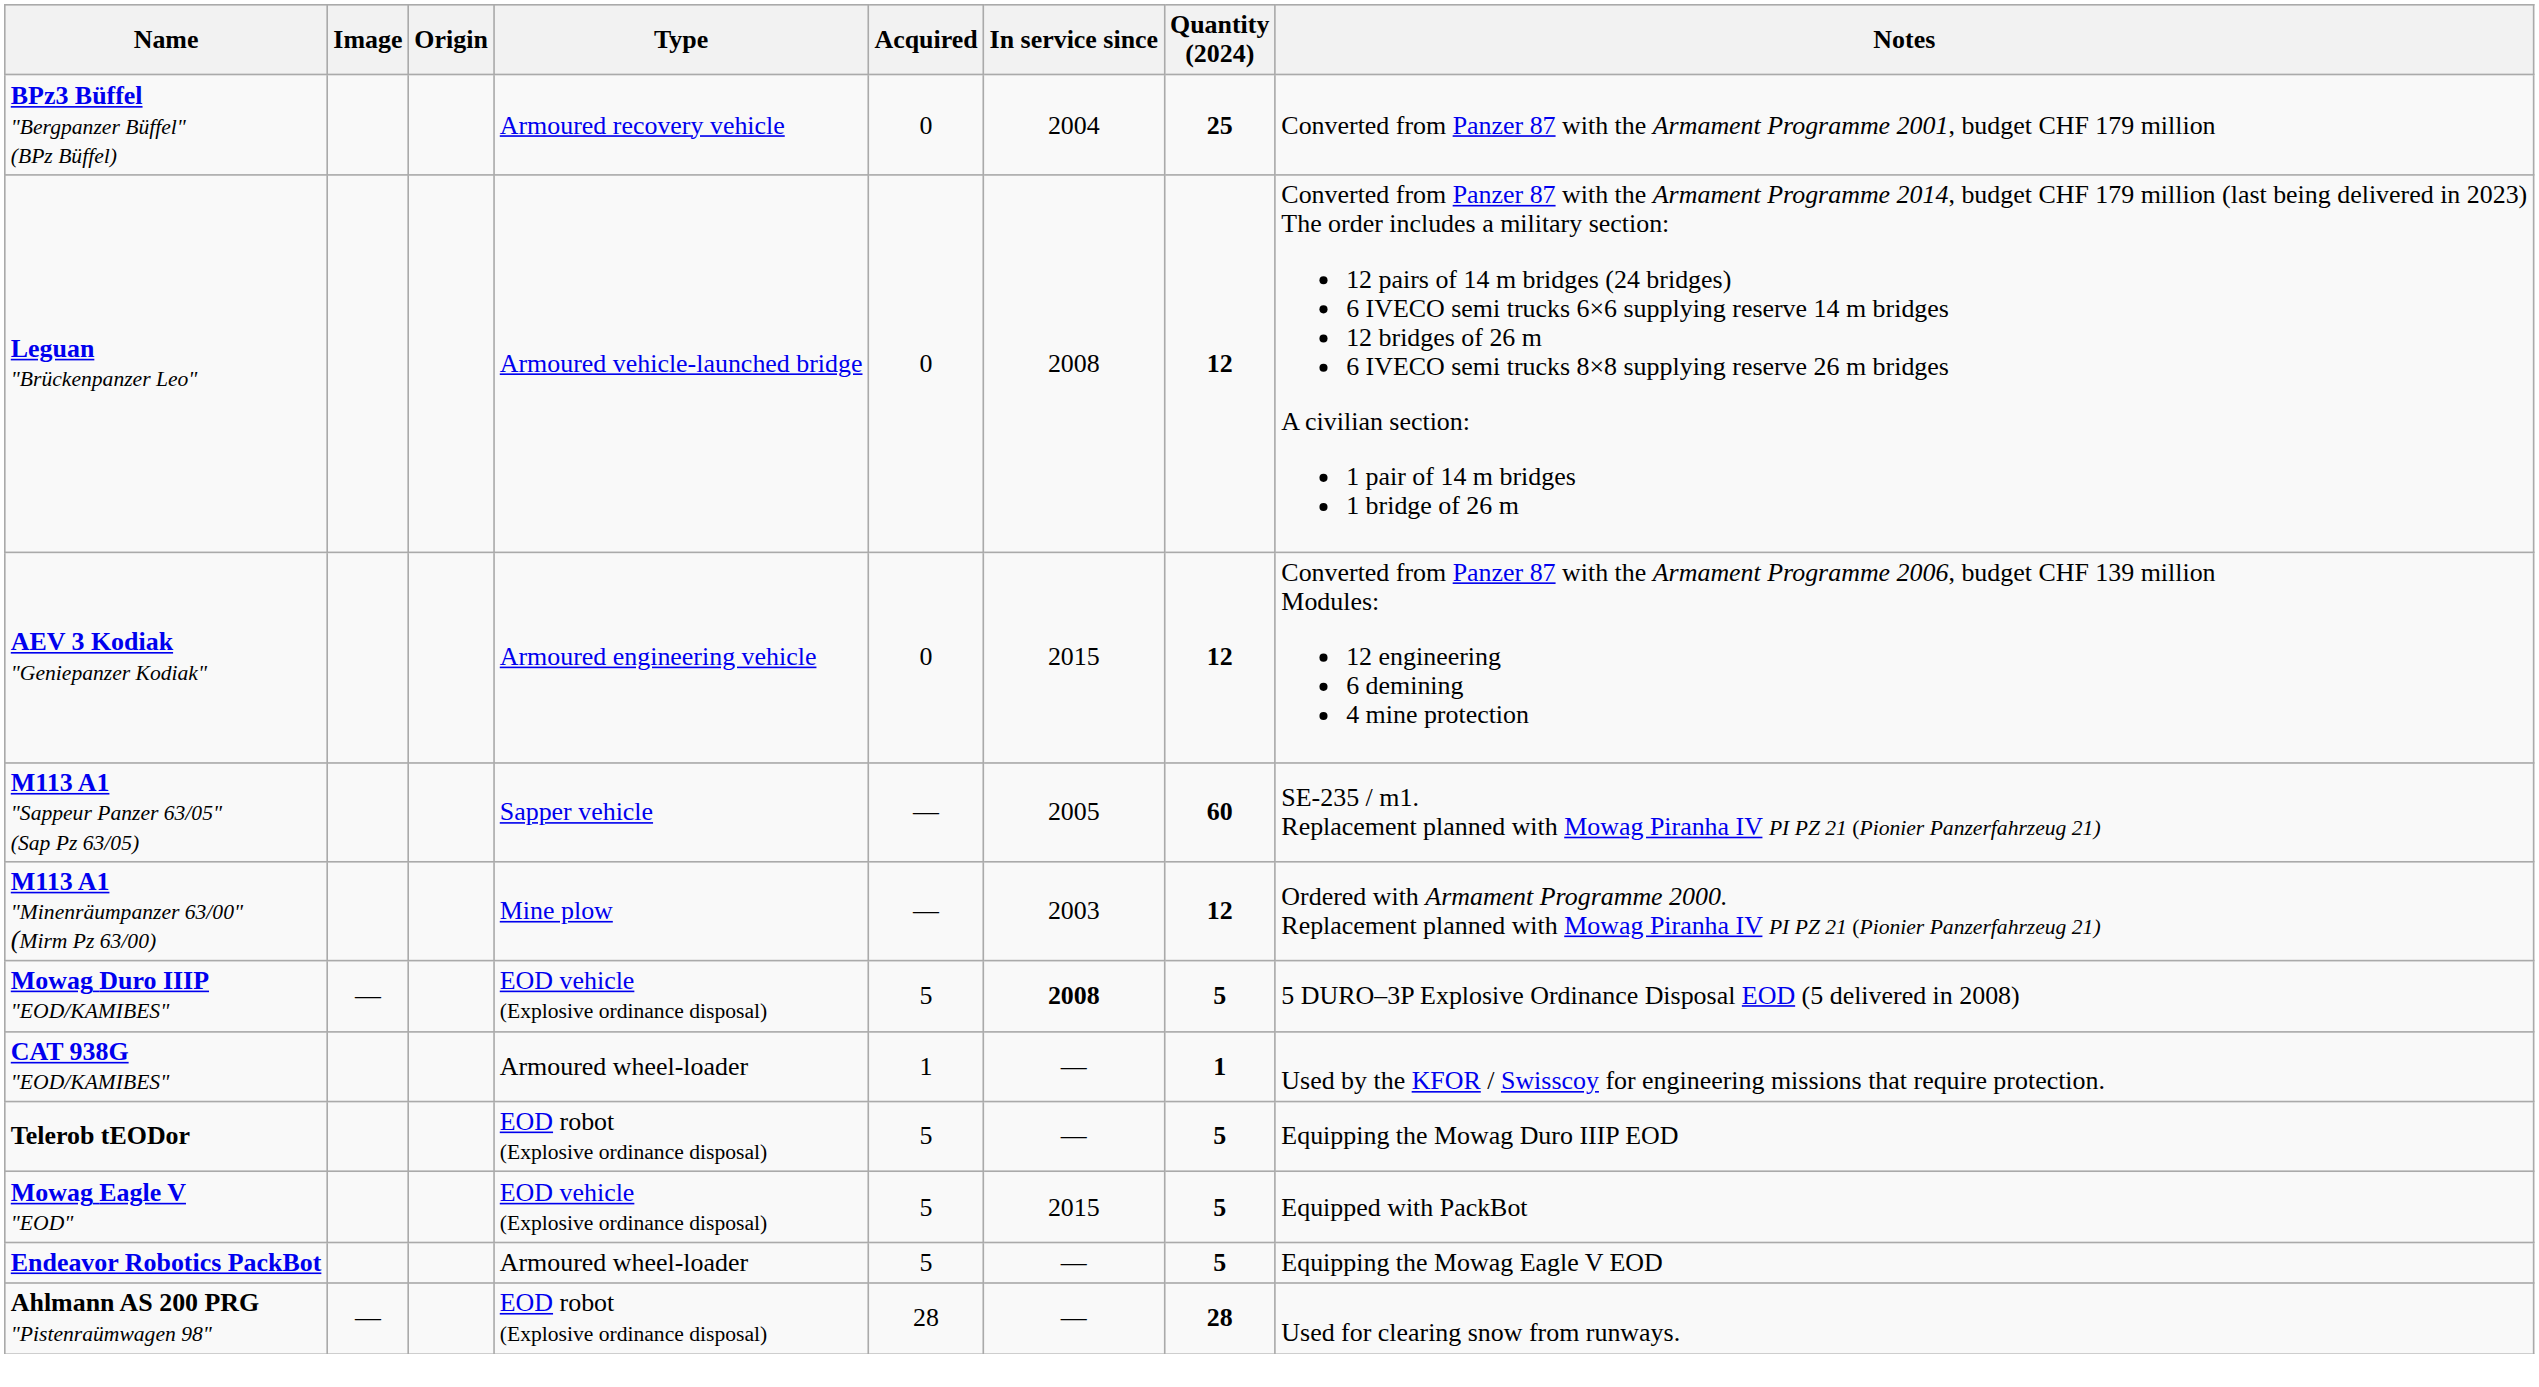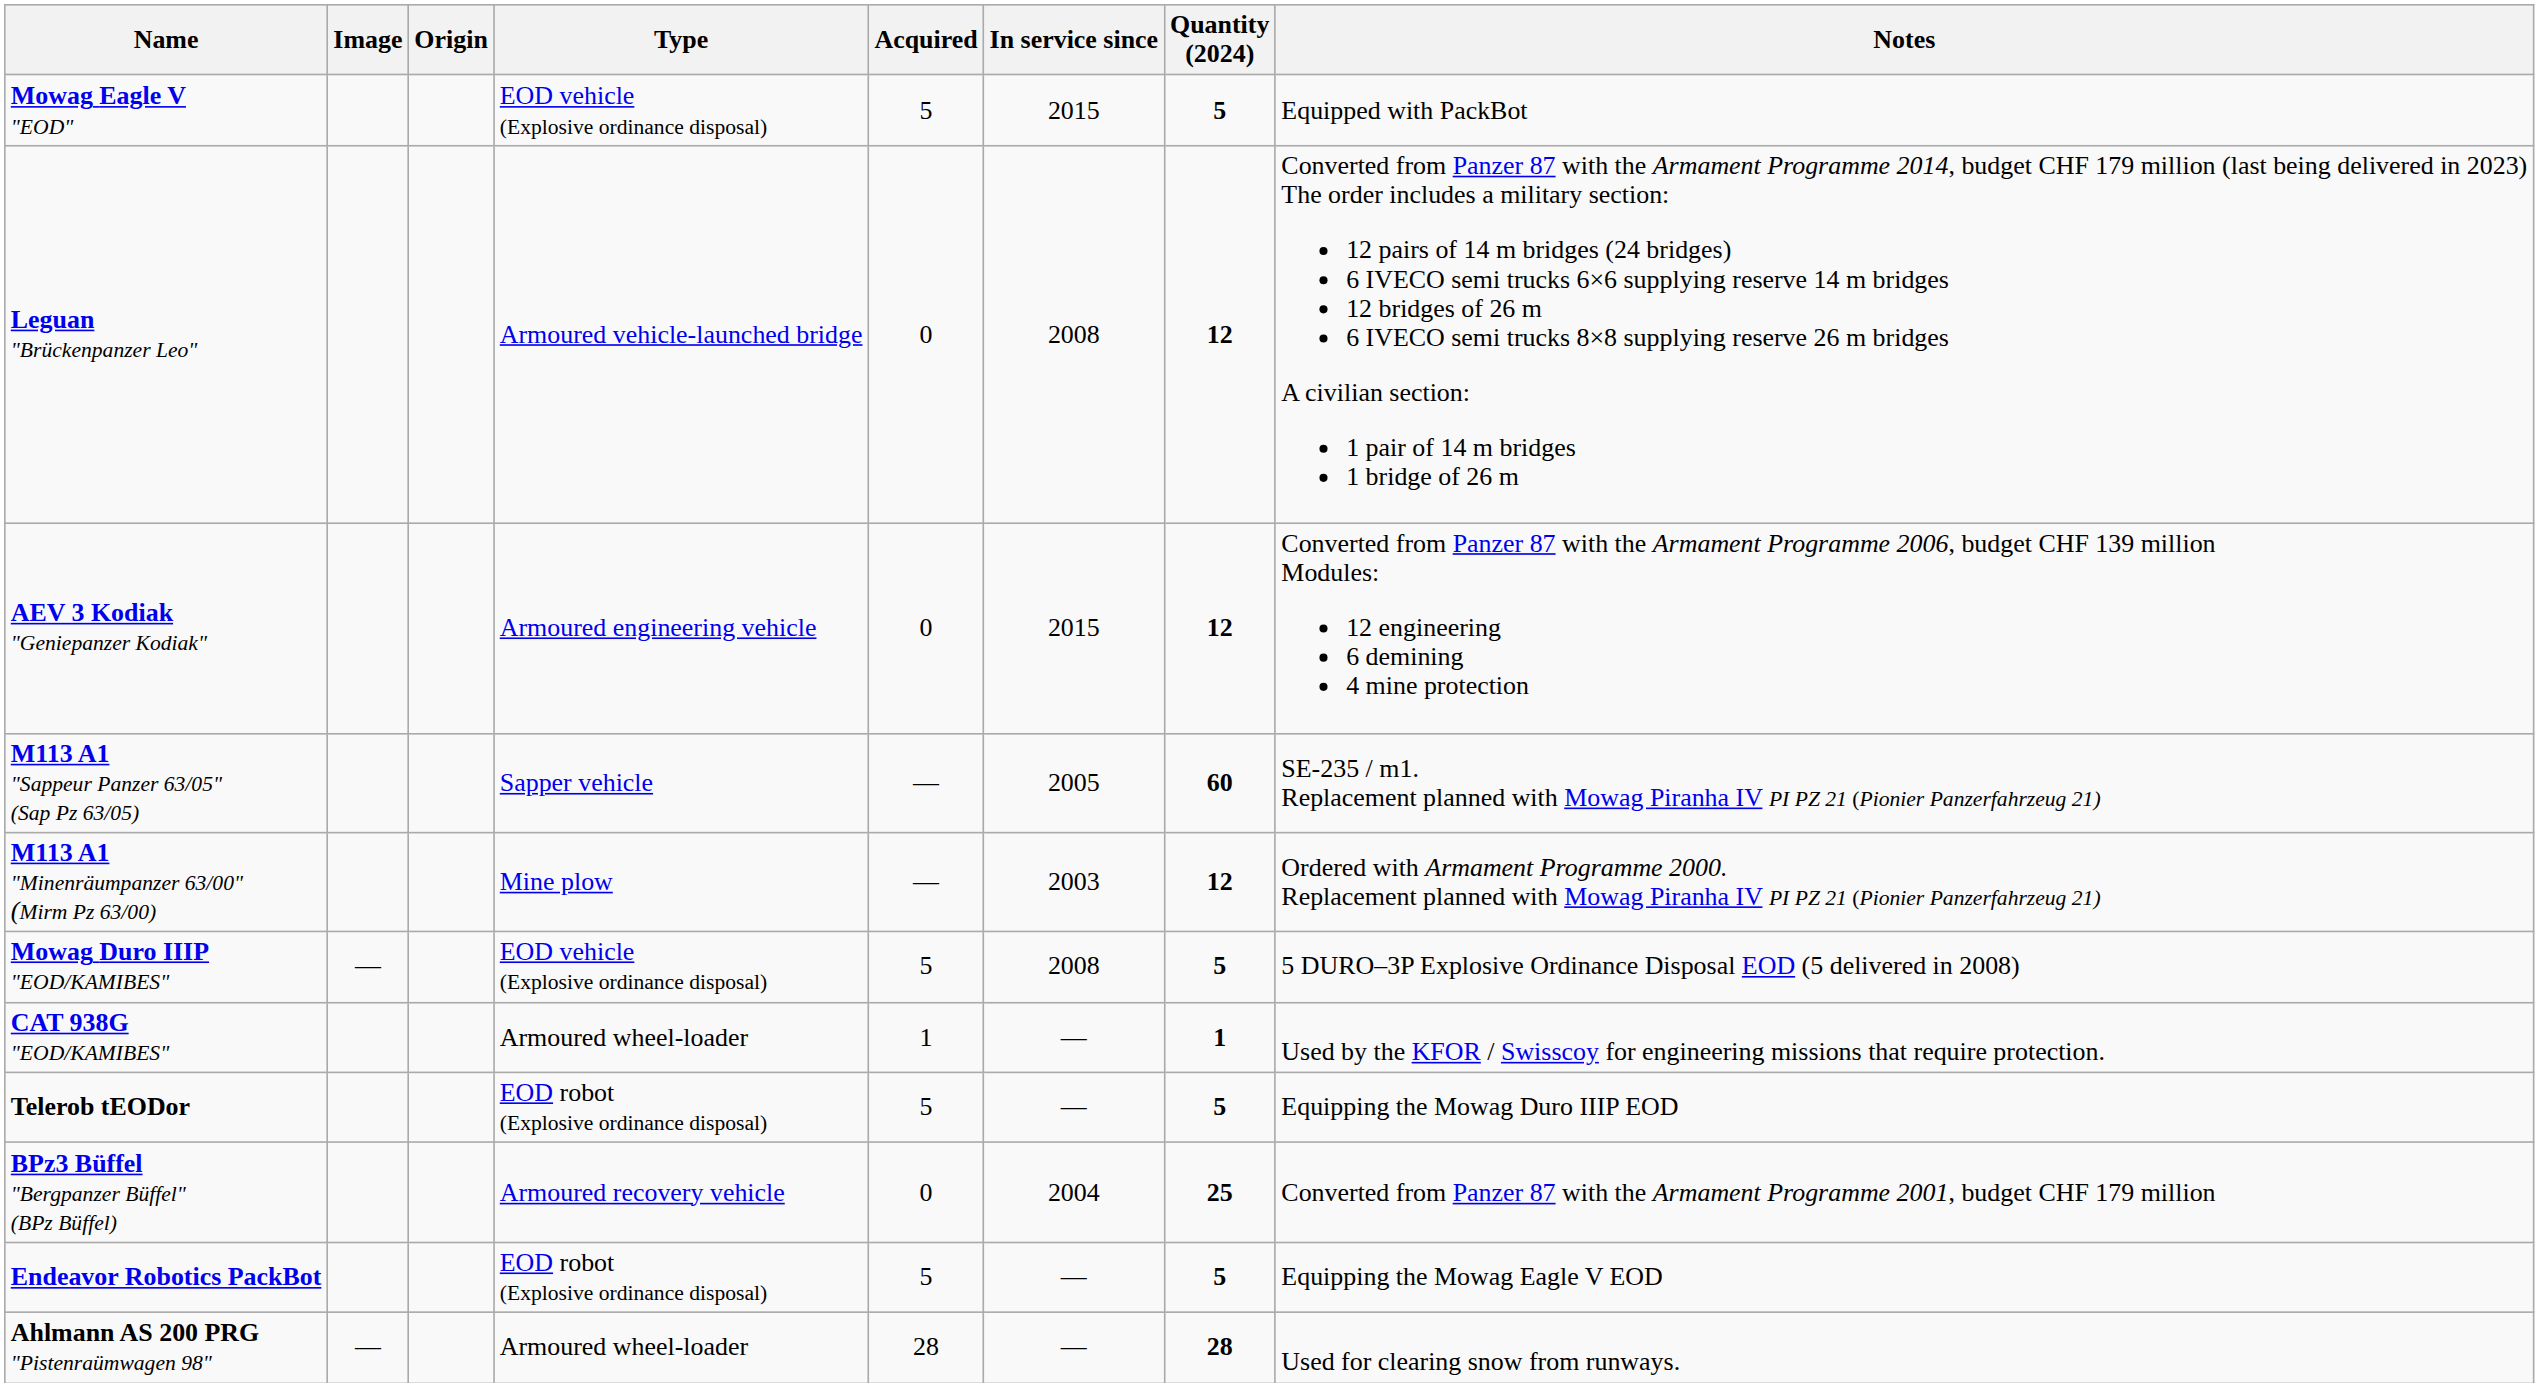rows swapped: BPz3 Büffel "Bergpanzer Büffel" (BPz Büffel) <-> Mowag Eagle V "EOD"
Mowag Duro IIIP "EOD/KAMIBES" | In service since: bold -> normal
Endeavor Robotics PackBot | Type: Armoured wheel-loader -> EOD robot (Explosive ordinance disposal)
Ahlmann AS 200 PRG "Pistenraümwagen 98" | Type: EOD robot (Explosive ordinance disposal) -> Armoured wheel-loader
